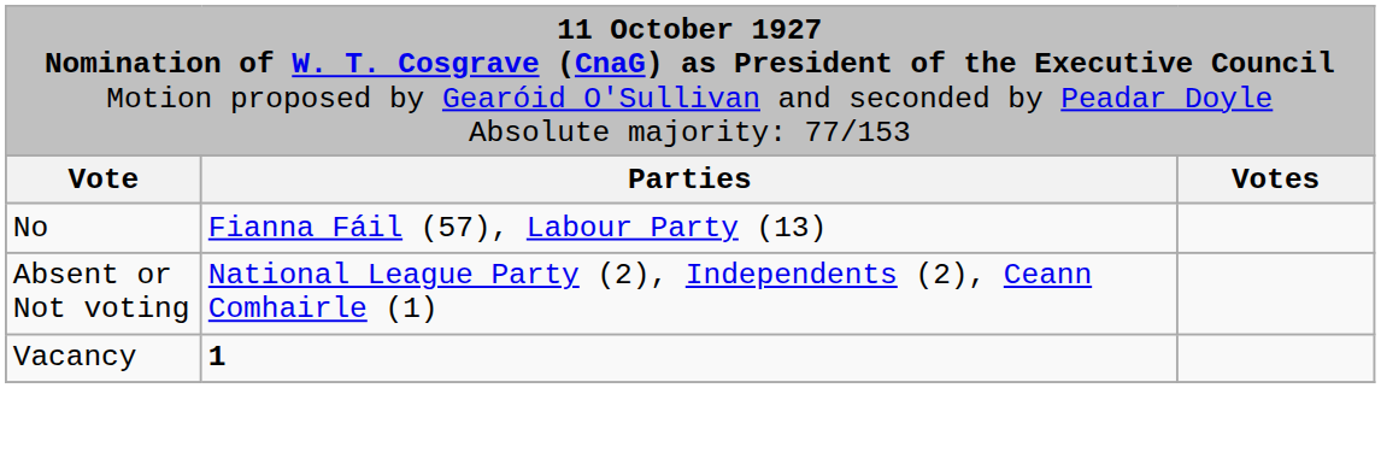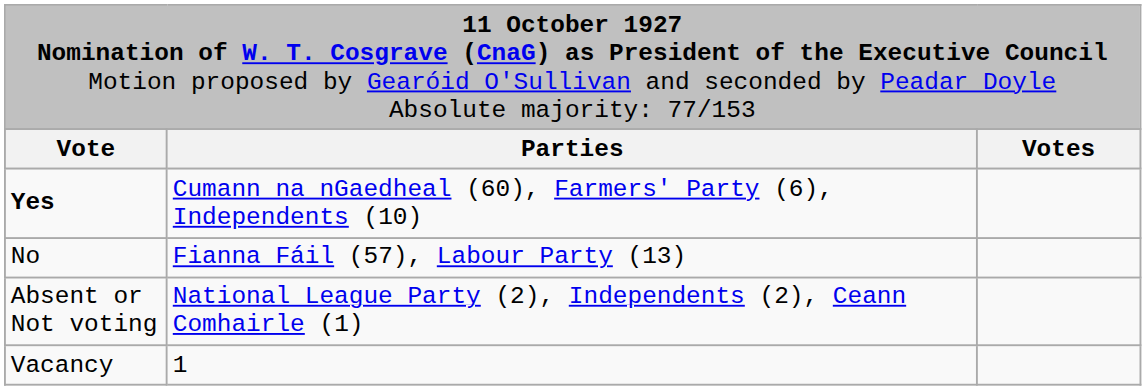+ row: Yes | Cumann na nGaedheal (60), Farmers' Party (6), Independents (10)
Vacancy | column 2: bold -> normal
